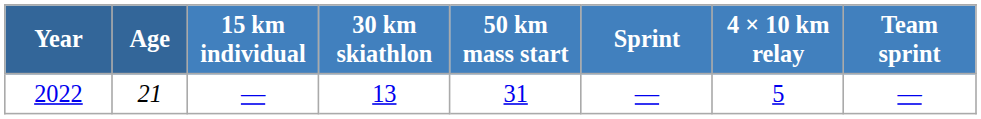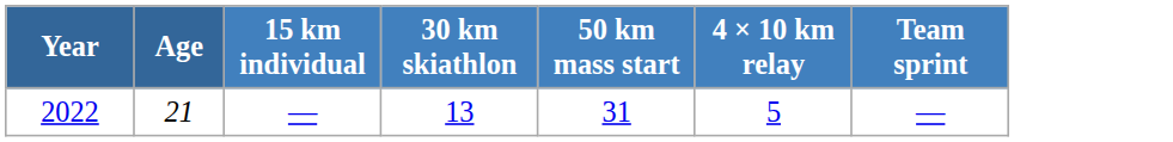- column: Sprint | —
